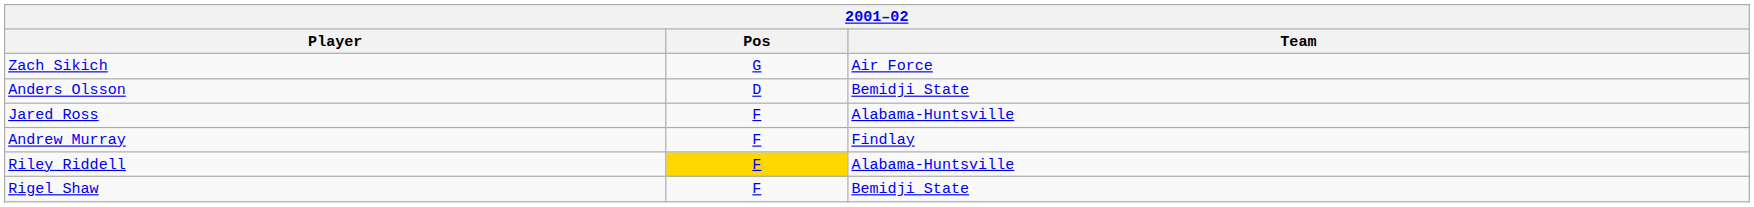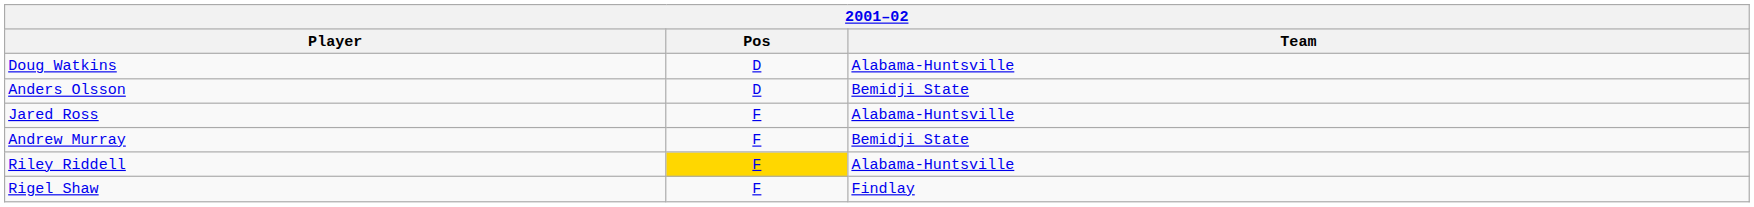- row: Zach Sikich | G | Air Force
+ row: Doug Watkins | D | Alabama-Huntsville
Andrew Murray | Team: Findlay -> Bemidji State
Rigel Shaw | Team: Bemidji State -> Findlay
